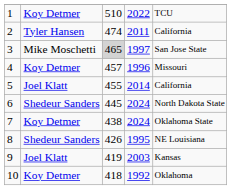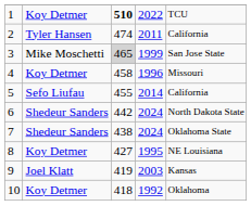1 | column 3: normal -> bold
3 | column 4: 1997 -> 1999
4 | column 3: 457 -> 458
5 | column 2: Joel Klatt -> Sefo Liufau
6 | column 3: 445 -> 442
7 | column 2: Koy Detmer -> Shedeur Sanders
8 | column 2: Shedeur Sanders -> Koy Detmer
8 | column 3: 426 -> 427
